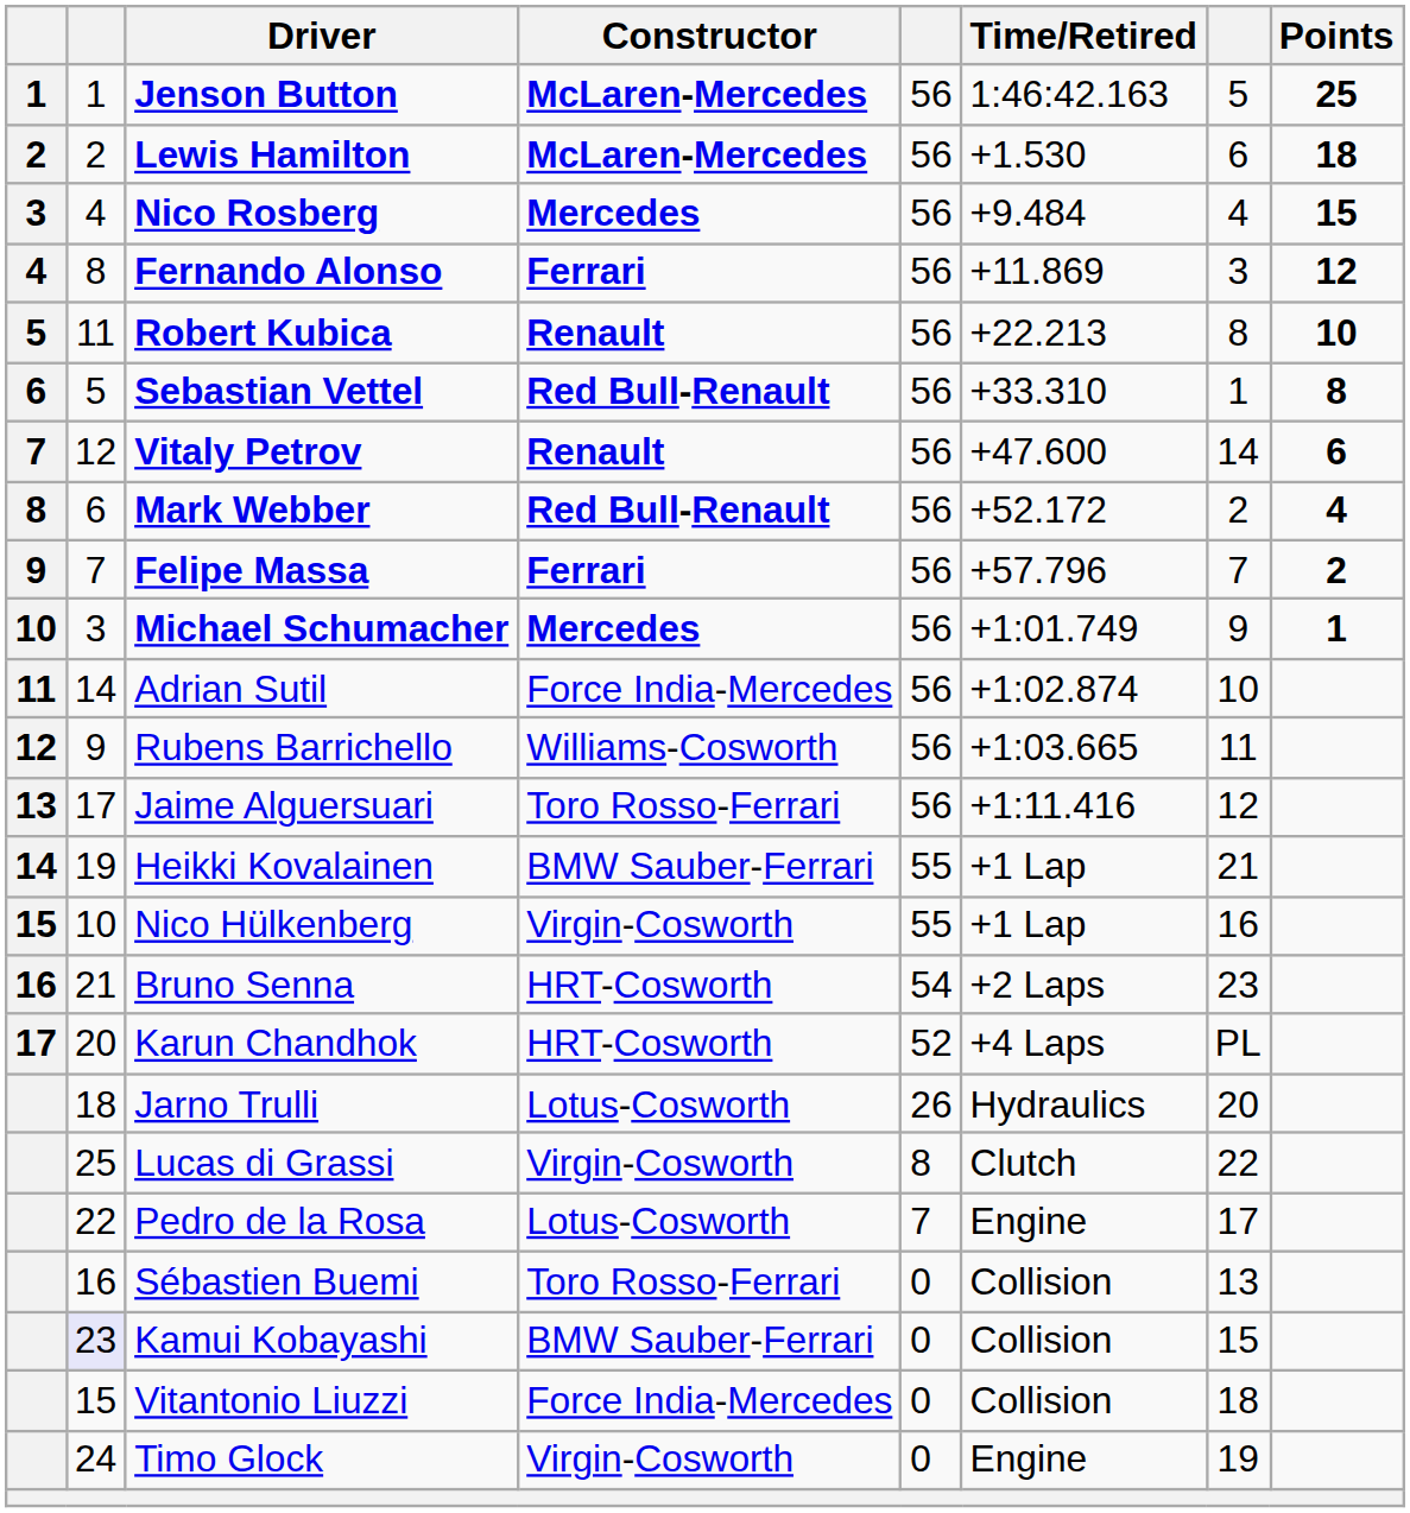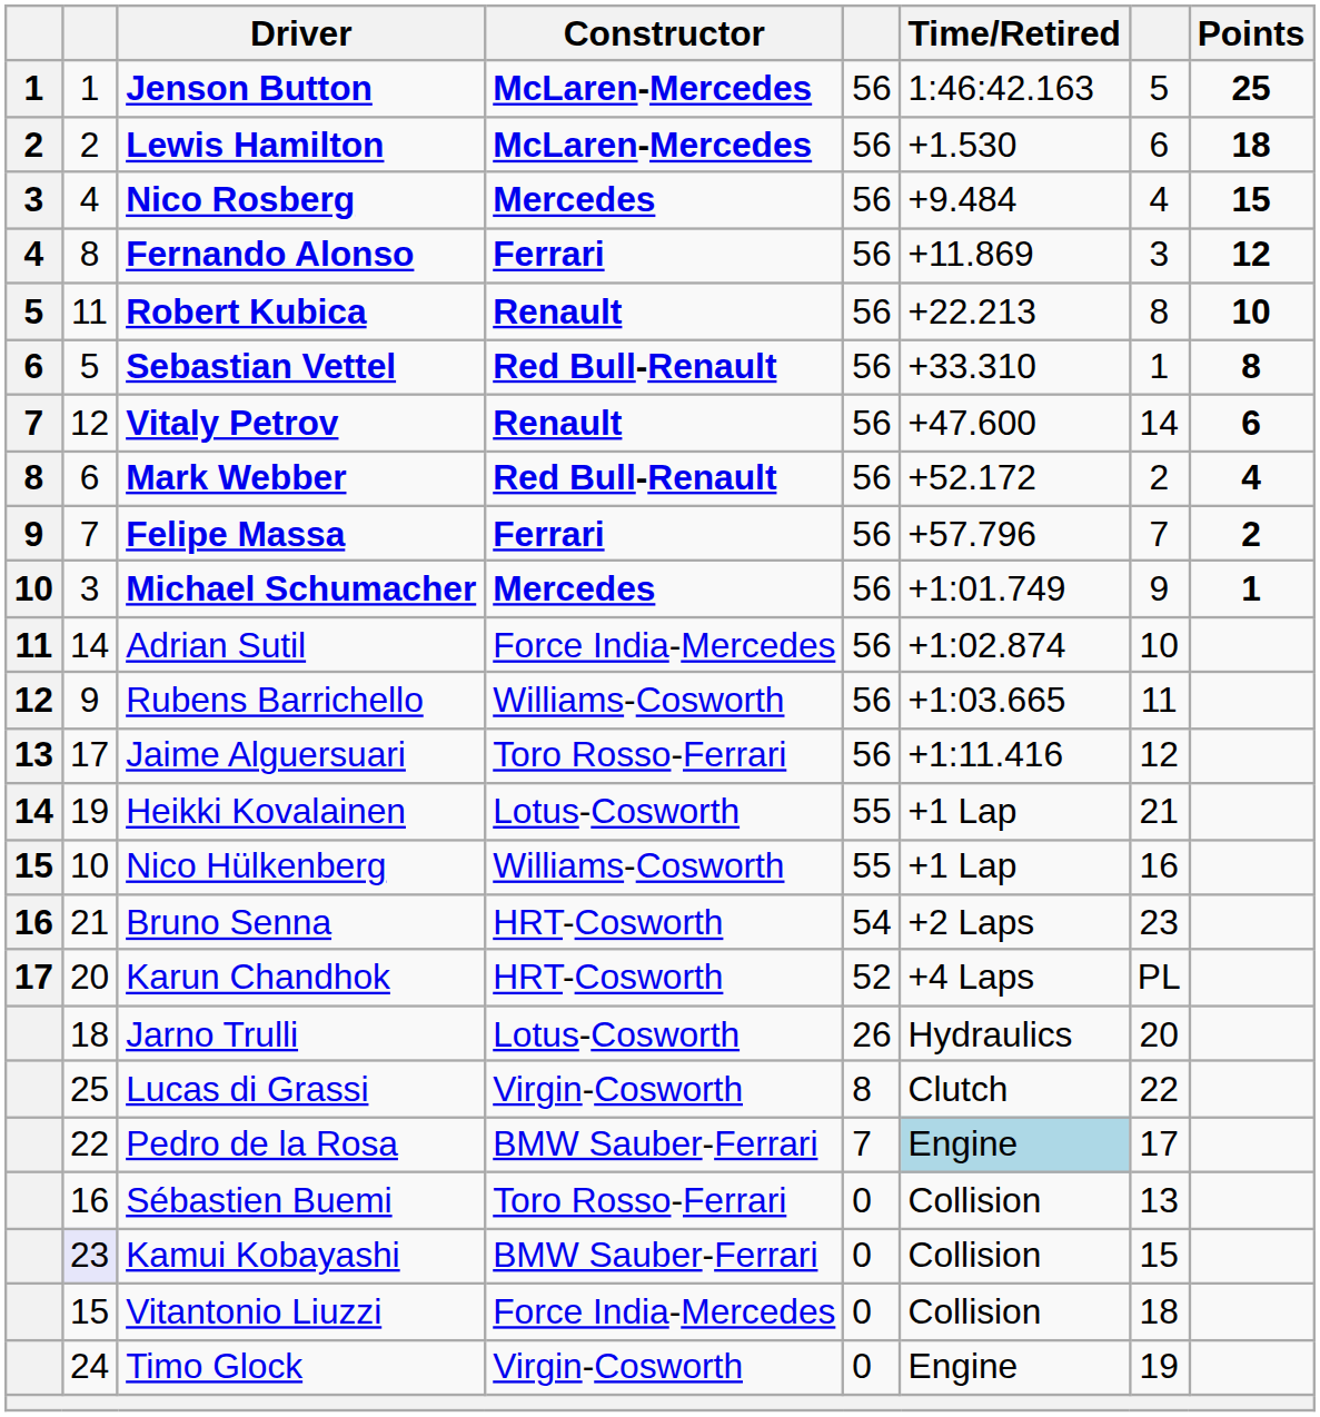Heikki Kovalainen | Constructor: BMW Sauber-Ferrari -> Lotus-Cosworth
Nico Hülkenberg | Constructor: Virgin-Cosworth -> Williams-Cosworth
Pedro de la Rosa | Constructor: Lotus-Cosworth -> BMW Sauber-Ferrari
Pedro de la Rosa | Time/Retired: no background -> lightblue background
